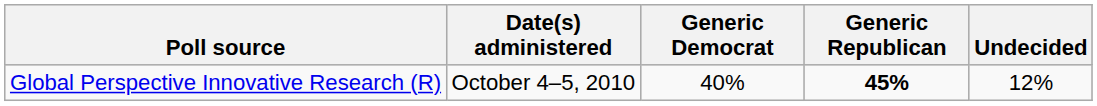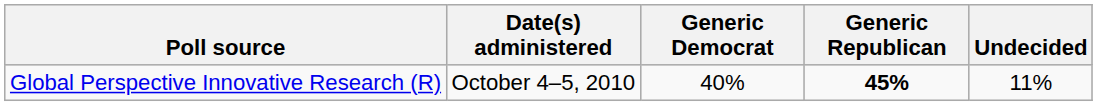Global Perspective Innovative Research (R) | Undecided: 12% -> 11%
